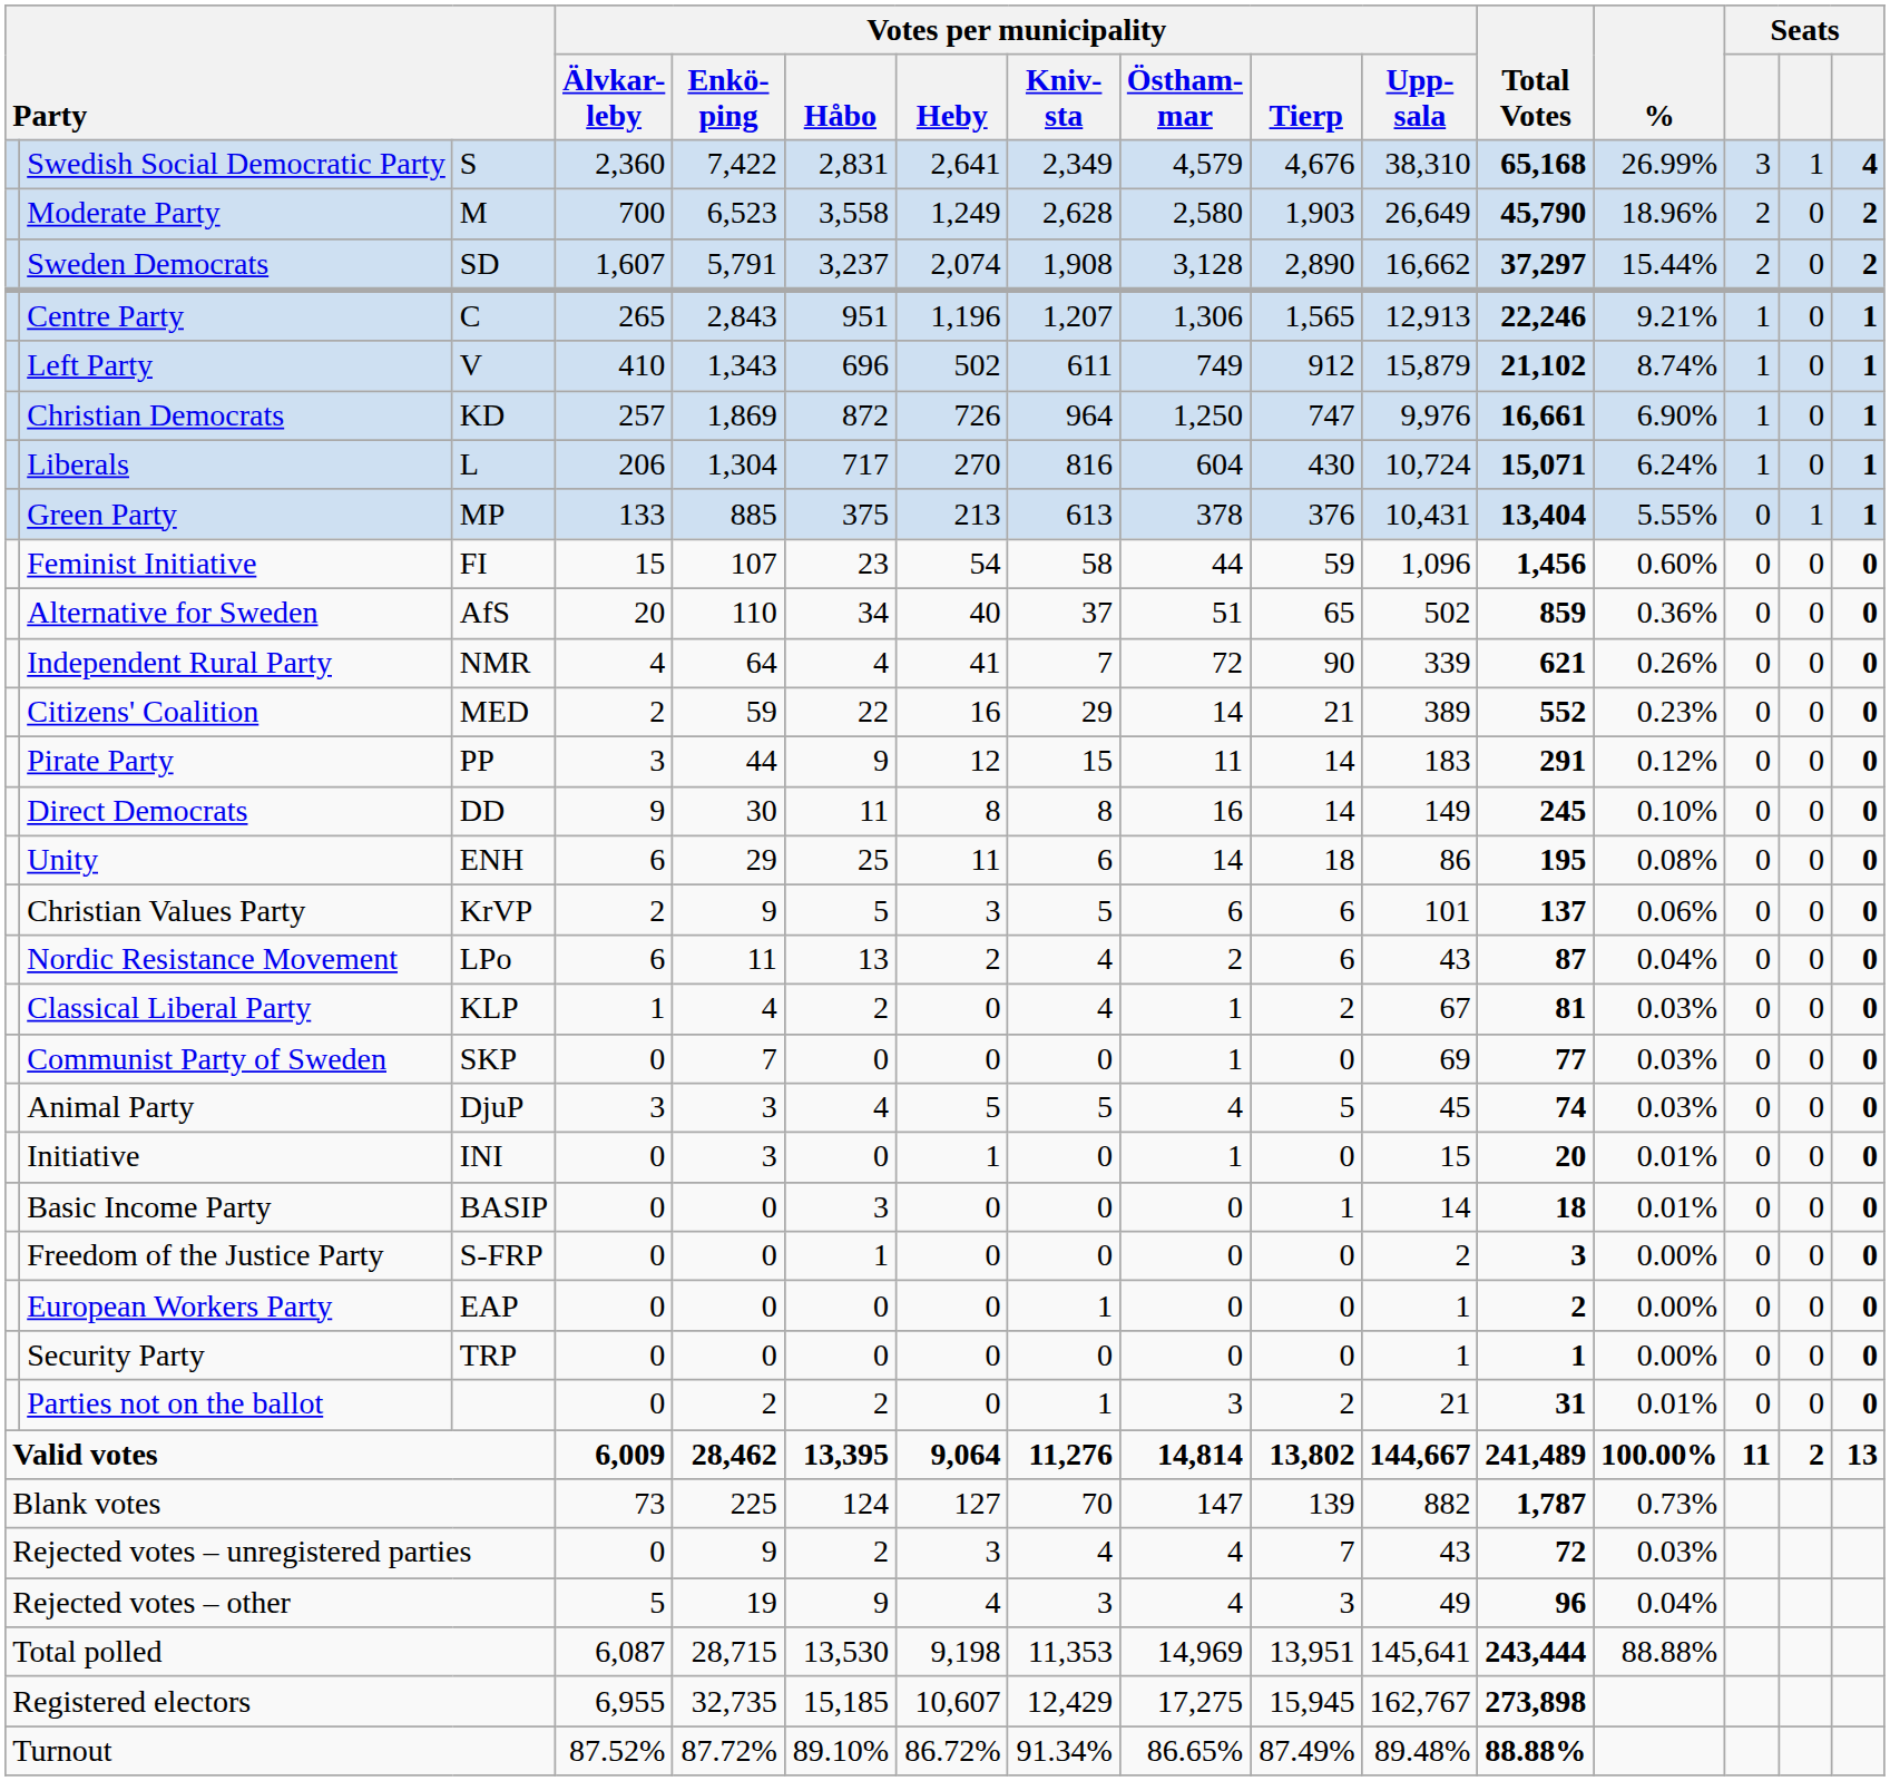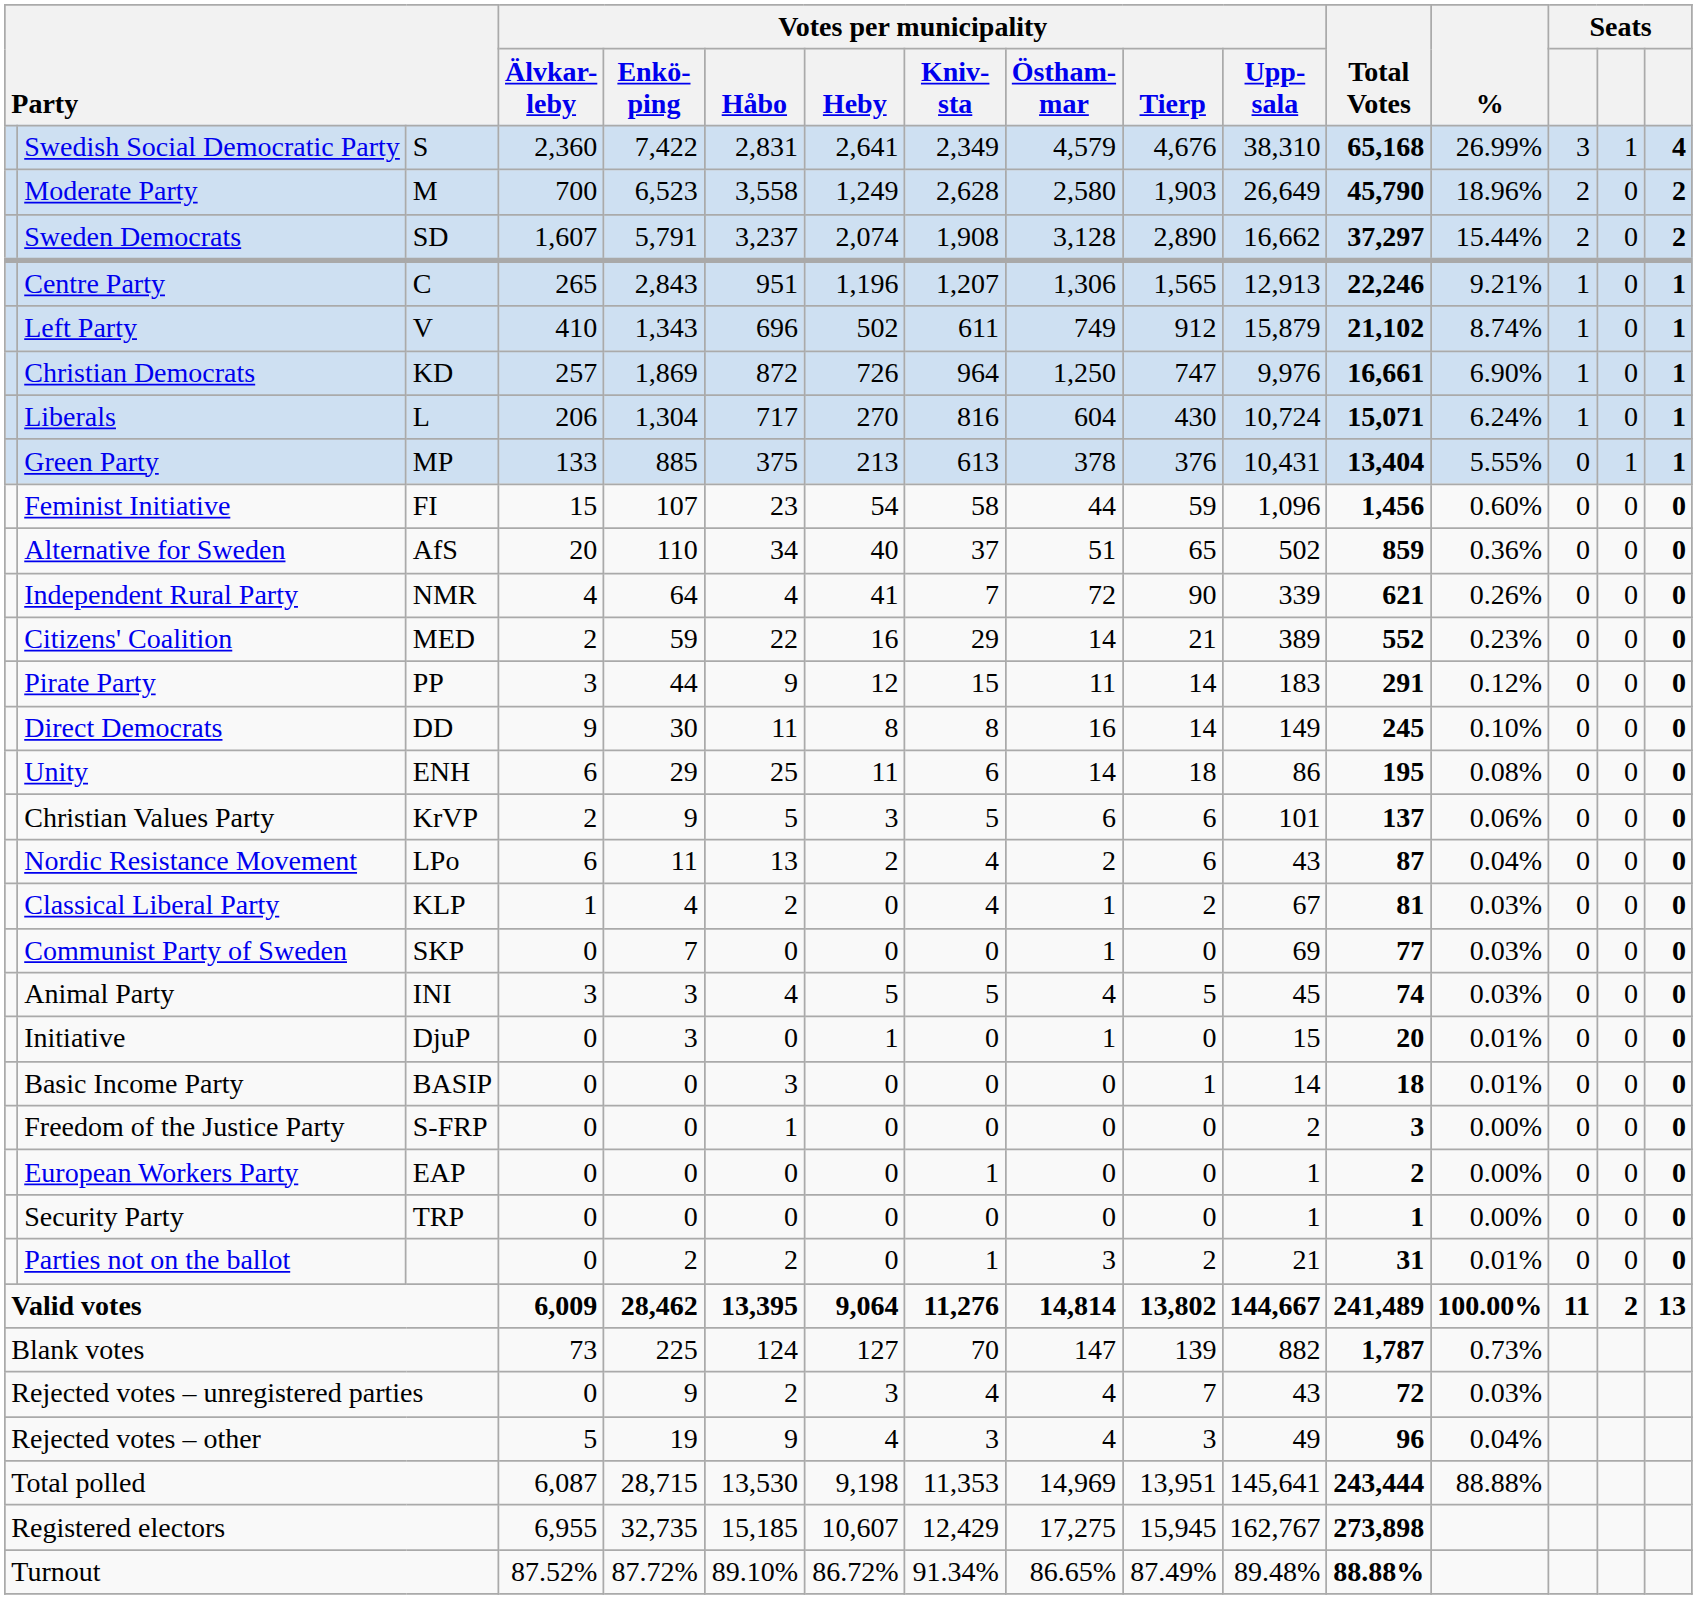Animal Party | column 3: DjuP -> INI
Initiative | column 3: INI -> DjuP
